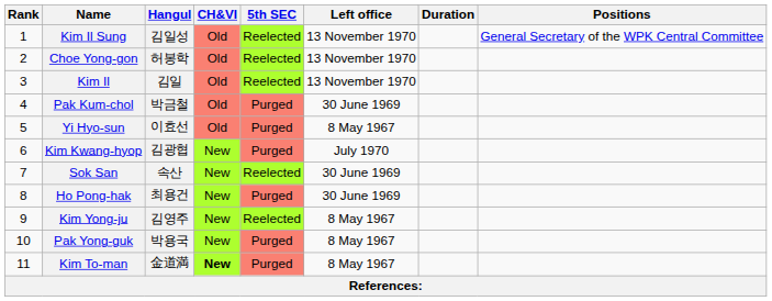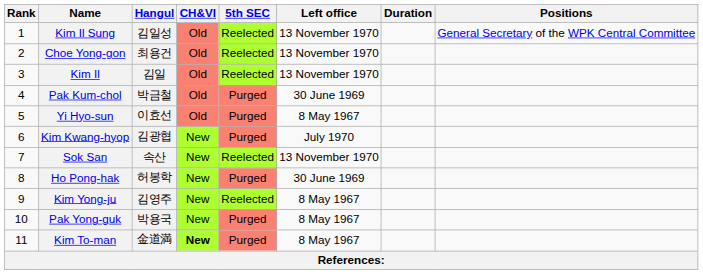Choe Yong-gon | Hangul: 허봉학 -> 최용건
Sok San | Left office: 30 June 1969 -> 13 November 1970
Ho Pong-hak | Hangul: 최용건 -> 허봉학
